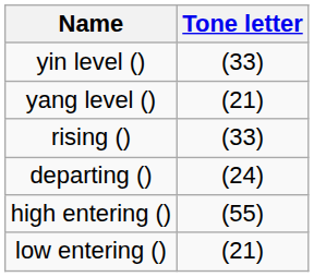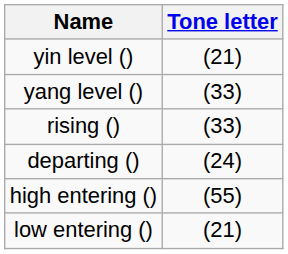yin level () | Tone letter: (33) -> (21)
yang level () | Tone letter: (21) -> (33)
